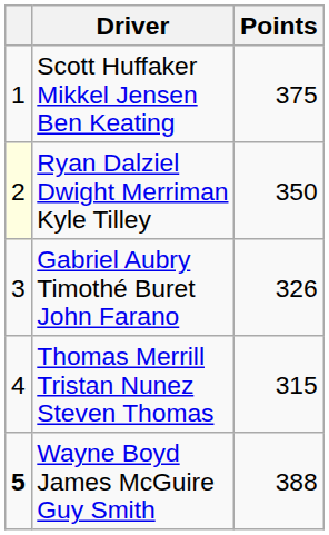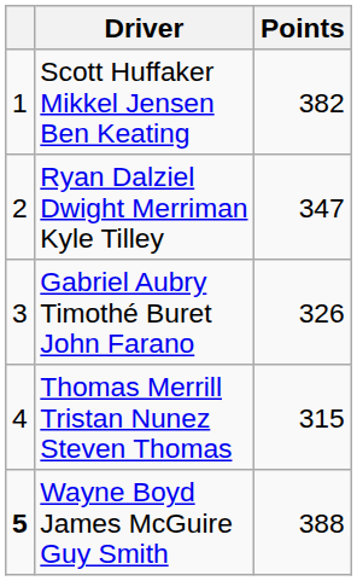Scott Huffaker Mikkel Jensen Ben Keating | Points: 375 -> 382
Ryan Dalziel Dwight Merriman Kyle Tilley | column 1: lightyellow background -> no background
Ryan Dalziel Dwight Merriman Kyle Tilley | Points: 350 -> 347
